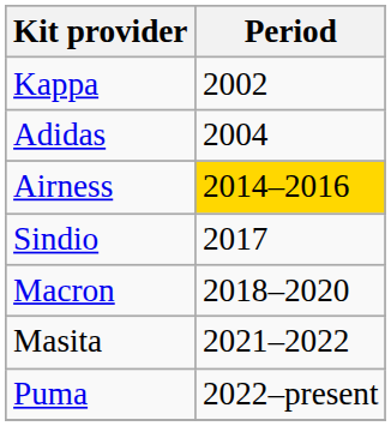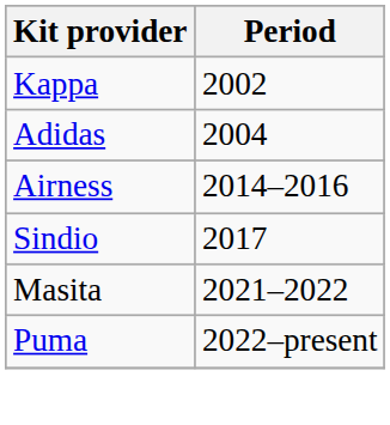Airness | Period: gold background -> no background
- row: Macron | 2018–2020
